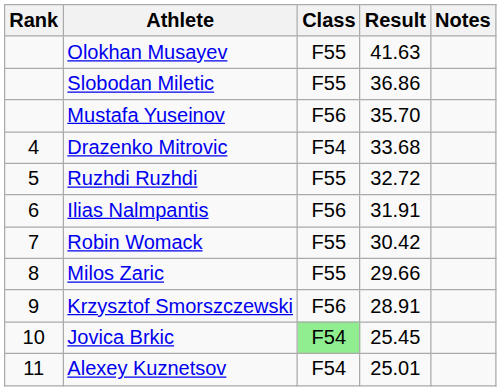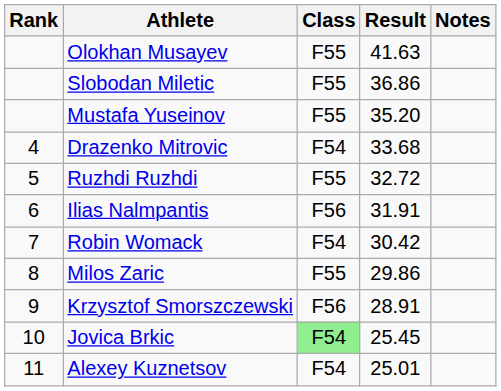Mustafa Yuseinov | Class: F56 -> F55
Mustafa Yuseinov | Result: 35.70 -> 35.20
Robin Womack | Class: F55 -> F54
Milos Zaric | Result: 29.66 -> 29.86
